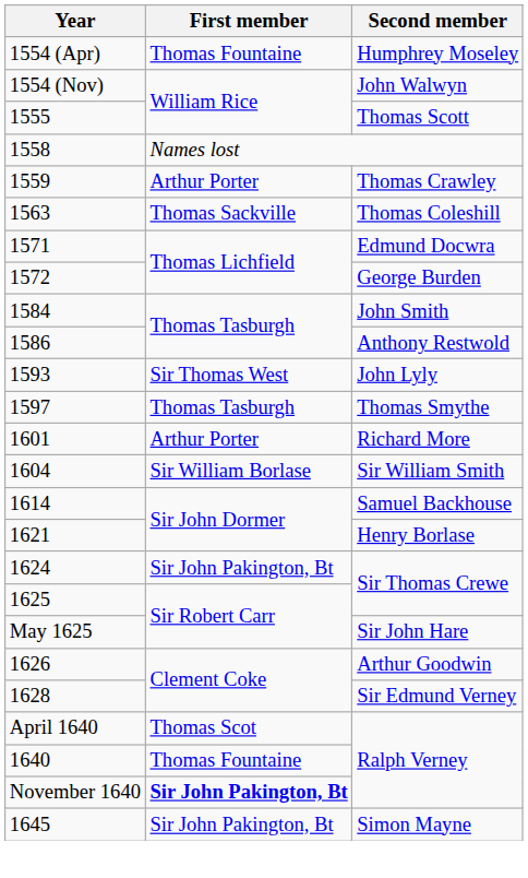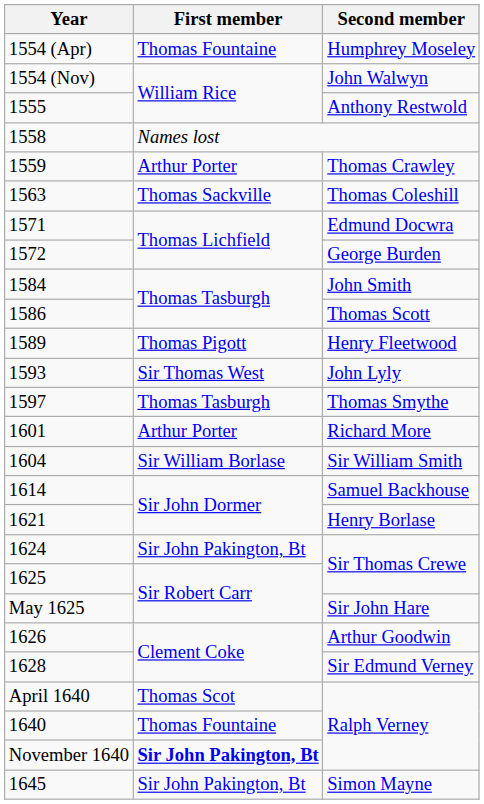1555 | Second member: Thomas Scott -> Anthony Restwold
1586 | Second member: Anthony Restwold -> Thomas Scott
+ row: 1589 | Thomas Pigott | Henry Fleetwood
